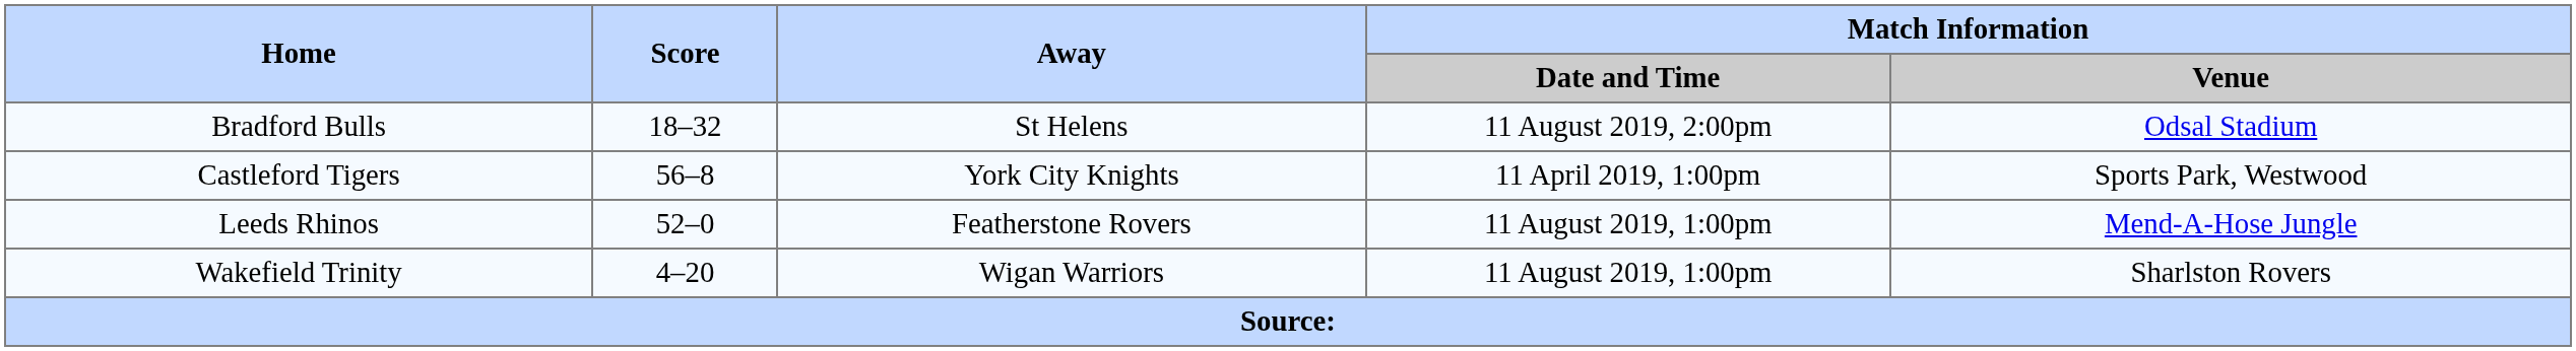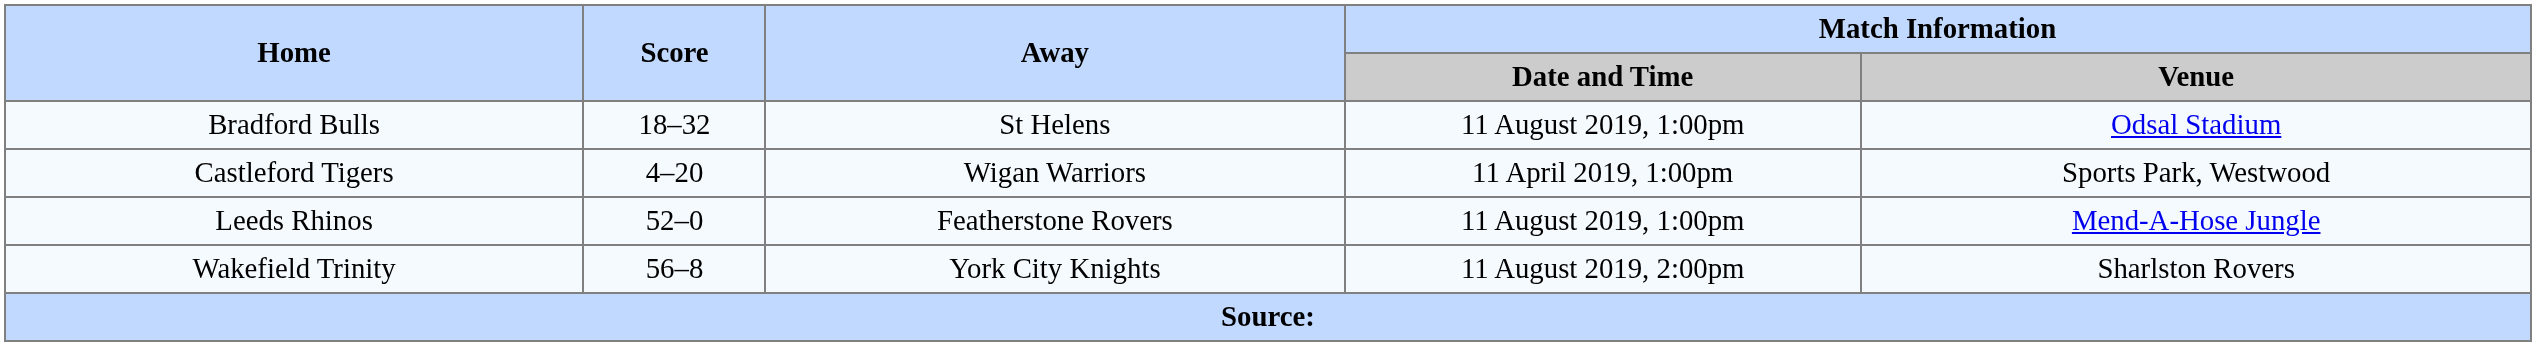Bradford Bulls | Match Information / Date and Time: 11 August 2019, 2:00pm -> 11 August 2019, 1:00pm
Castleford Tigers | Score: 56–8 -> 4–20
Castleford Tigers | Away: York City Knights -> Wigan Warriors
Wakefield Trinity | Score: 4–20 -> 56–8
Wakefield Trinity | Away: Wigan Warriors -> York City Knights
Wakefield Trinity | Match Information / Date and Time: 11 August 2019, 1:00pm -> 11 August 2019, 2:00pm
